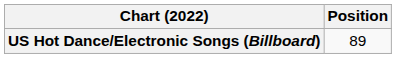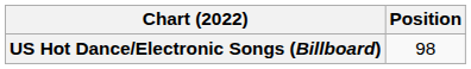US Hot Dance/Electronic Songs (Billboard) | Position: 89 -> 98
